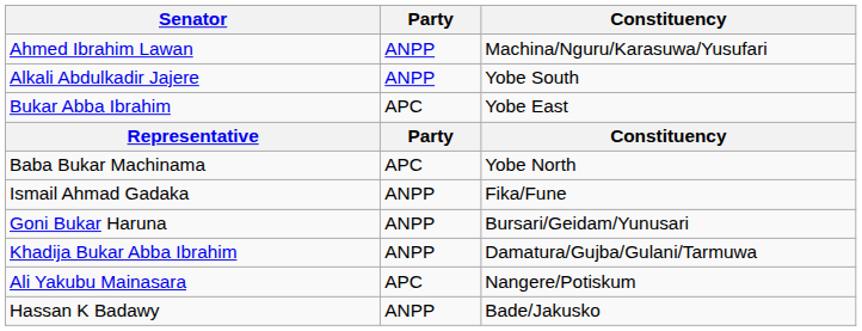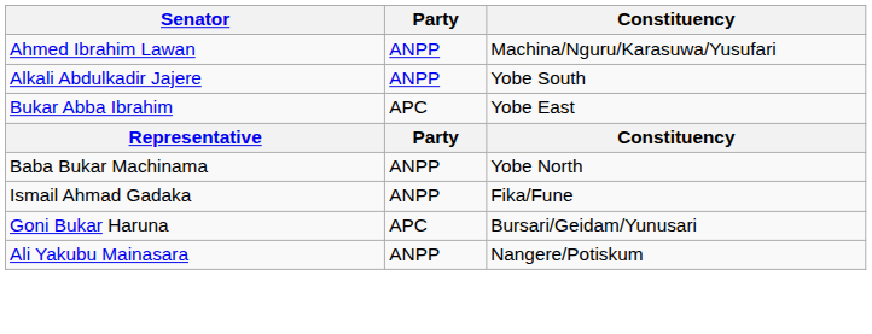Baba Bukar Machinama | Party: APC -> ANPP
Goni Bukar Haruna | Party: ANPP -> APC
- row: Khadija Bukar Abba Ibrahim | ANPP | Damatura/Gujba/Gulani/Tarmuwa
Ali Yakubu Mainasara | Party: APC -> ANPP
- row: Hassan K Badawy | ANPP | Bade/Jakusko
